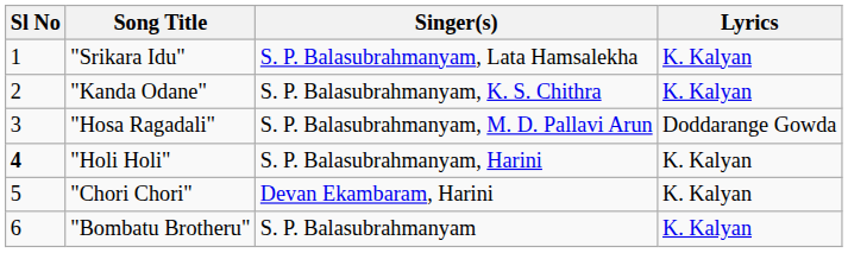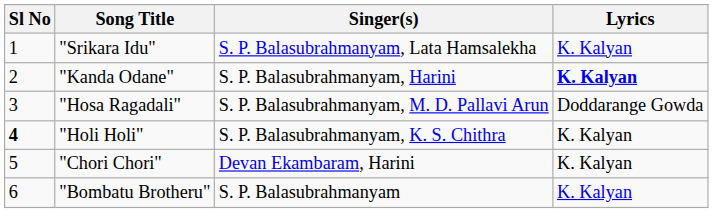"Kanda Odane" | Singer(s): S. P. Balasubrahmanyam, K. S. Chithra -> S. P. Balasubrahmanyam, Harini
"Kanda Odane" | Lyrics: normal -> bold
"Holi Holi" | Singer(s): S. P. Balasubrahmanyam, Harini -> S. P. Balasubrahmanyam, K. S. Chithra
